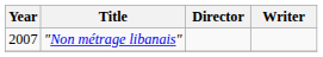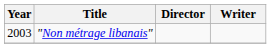"Non métrage libanais" | Year: 2007 -> 2003
